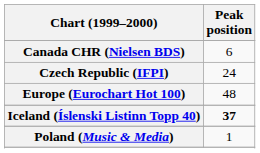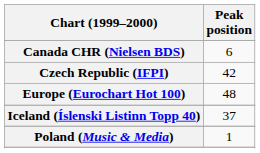Czech Republic (IFPI) | Peak position: 24 -> 42
Iceland (Íslenski Listinn Topp 40) | Peak position: bold -> normal
